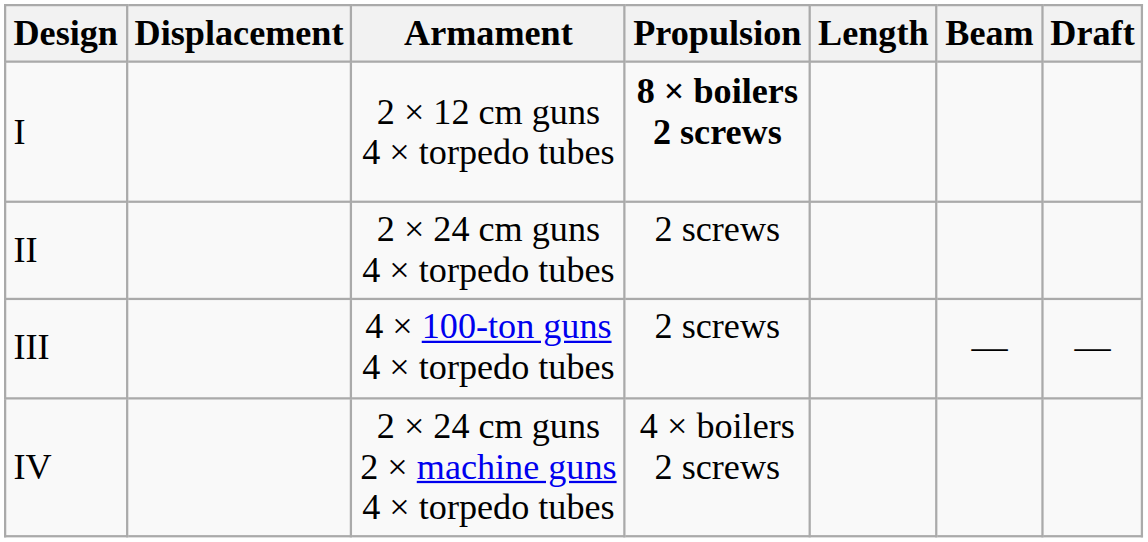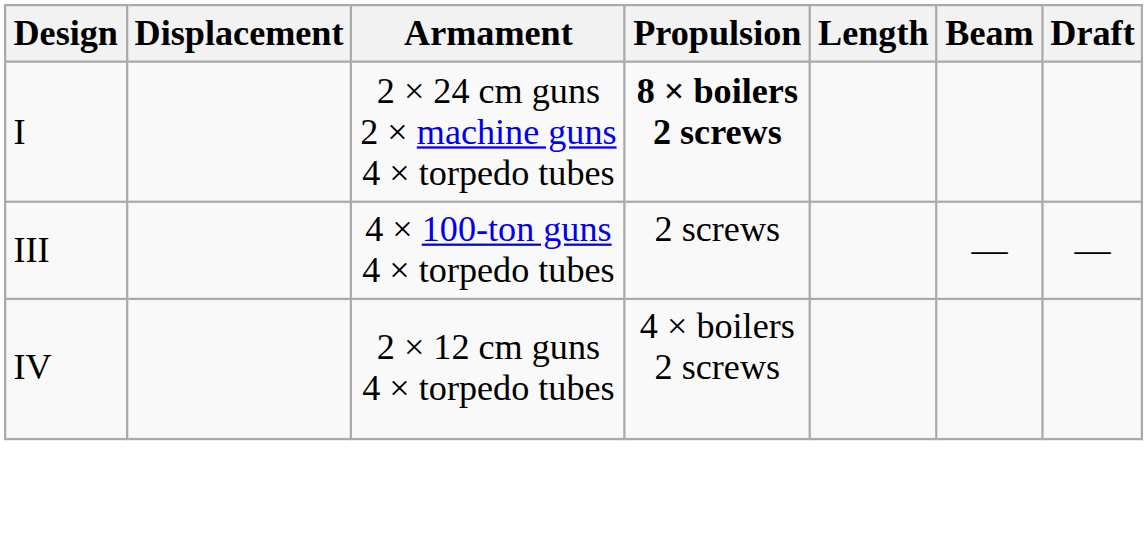I | Armament: 2 × 12 cm guns 4 × torpedo tubes -> 2 × 24 cm guns 2 × machine guns 4 × torpedo tubes
- row: II | 2 × 24 cm guns 4 × torpedo tubes | 2 screws
IV | Armament: 2 × 24 cm guns 2 × machine guns 4 × torpedo tubes -> 2 × 12 cm guns 4 × torpedo tubes
